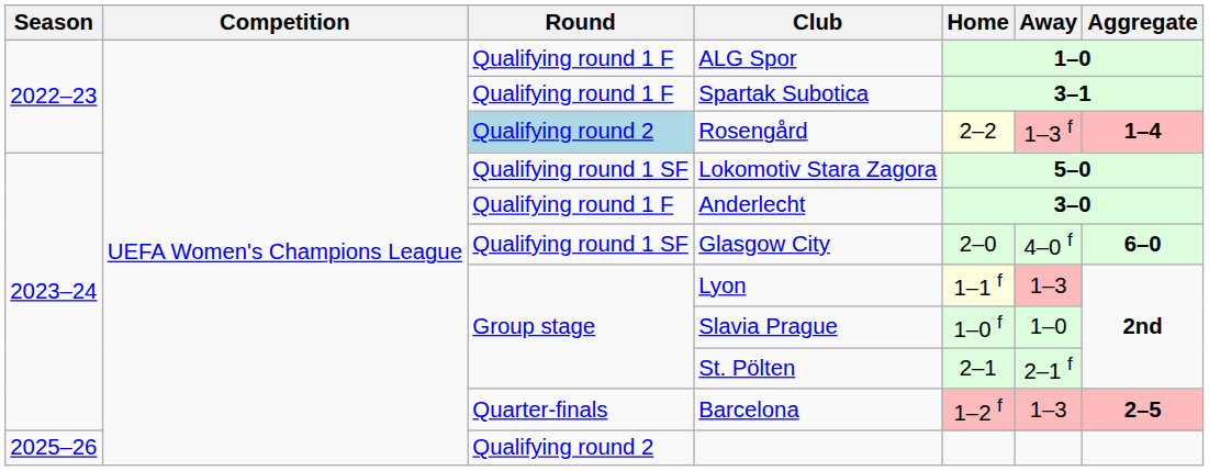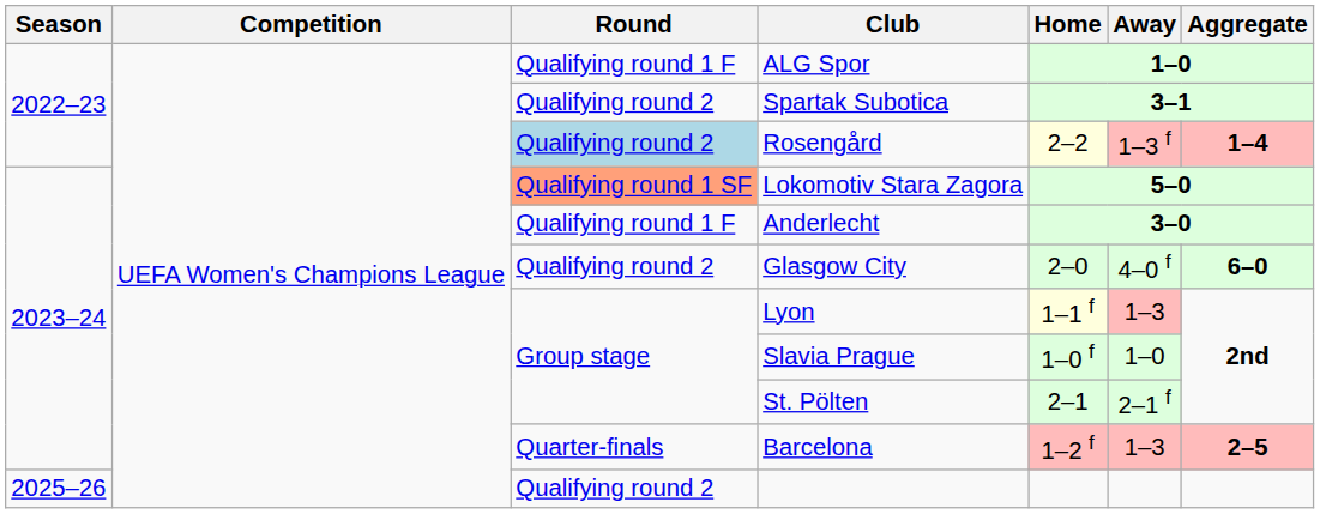Spartak Subotica | Round: Qualifying round 1 F -> Qualifying round 2
Lokomotiv Stara Zagora | Round: no background -> lightsalmon background
Glasgow City | Round: Qualifying round 1 SF -> Qualifying round 2
